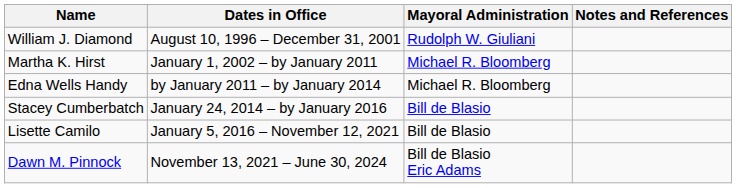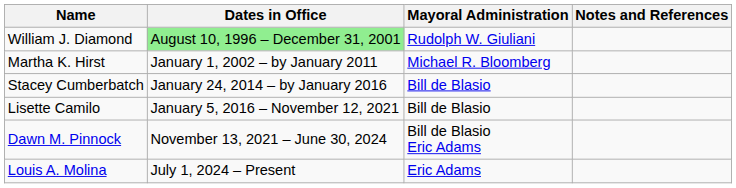William J. Diamond | Dates in Office: no background -> lightgreen background
- row: Edna Wells Handy | by January 2011 – by January 2014 | Michael R. Bloomberg
+ row: Louis A. Molina | July 1, 2024 – Present | Eric Adams
